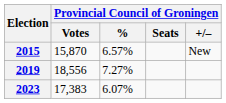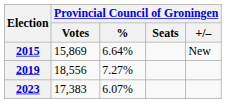2015 | Provincial Council of Groningen / Votes: 15,870 -> 15,869
2015 | Provincial Council of Groningen / %: 6.57% -> 6.64%
